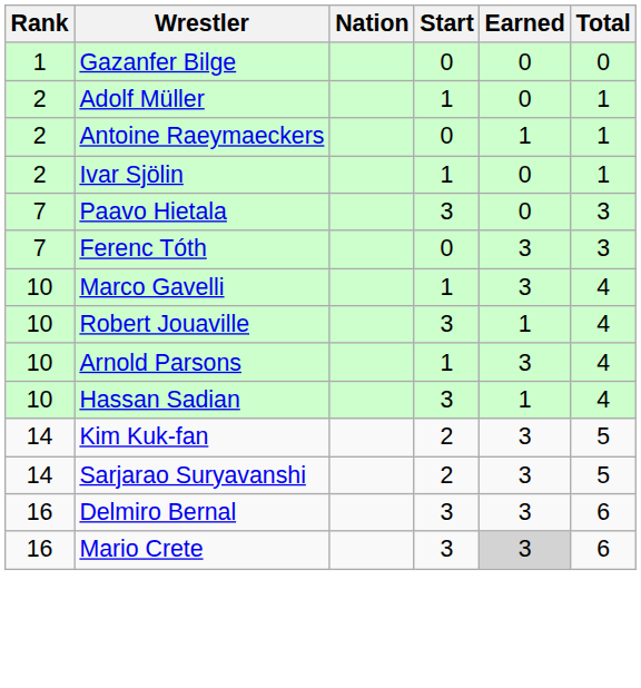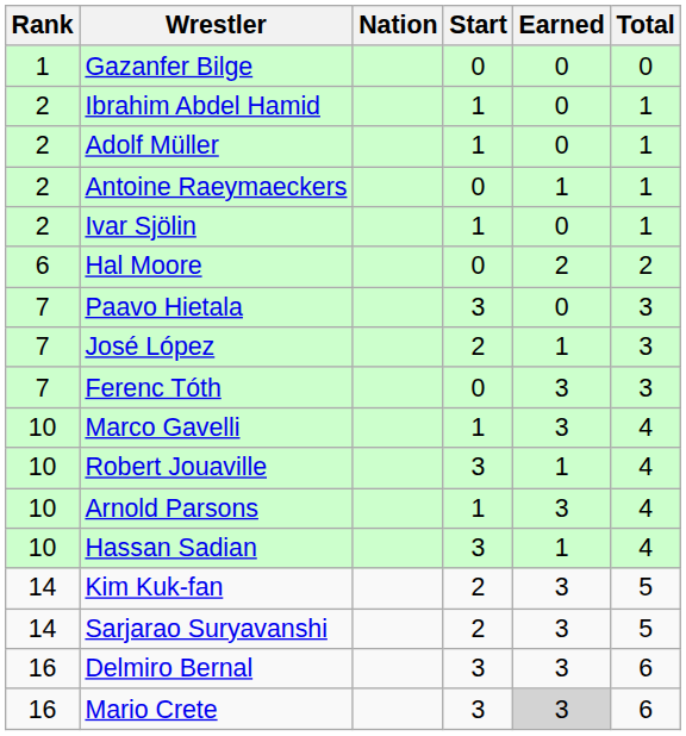+ row: 2 | Ibrahim Abdel Hamid | 1 | 0 | 1
+ row: 6 | Hal Moore | 0 | 2 | 2
+ row: 7 | José López | 2 | 1 | 3
